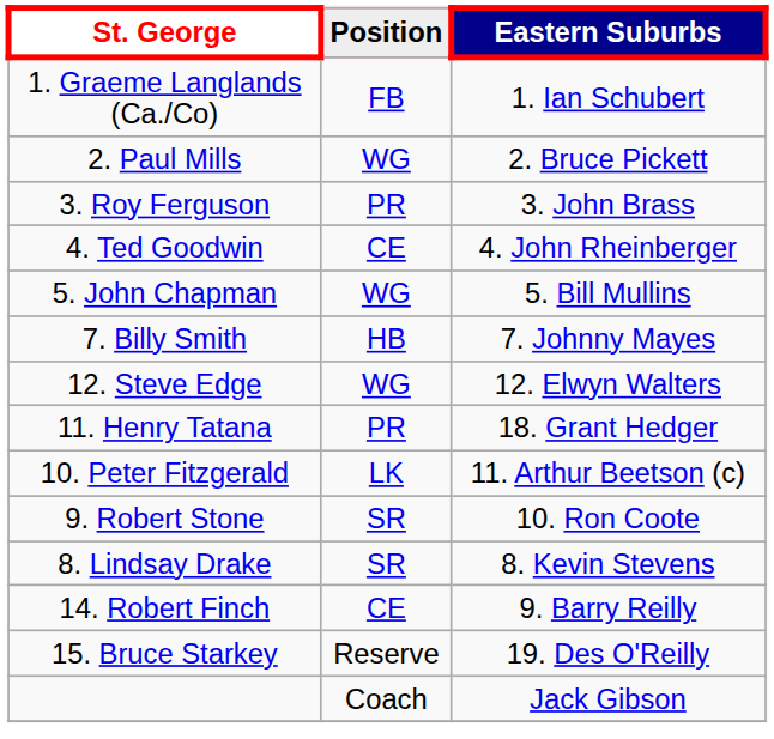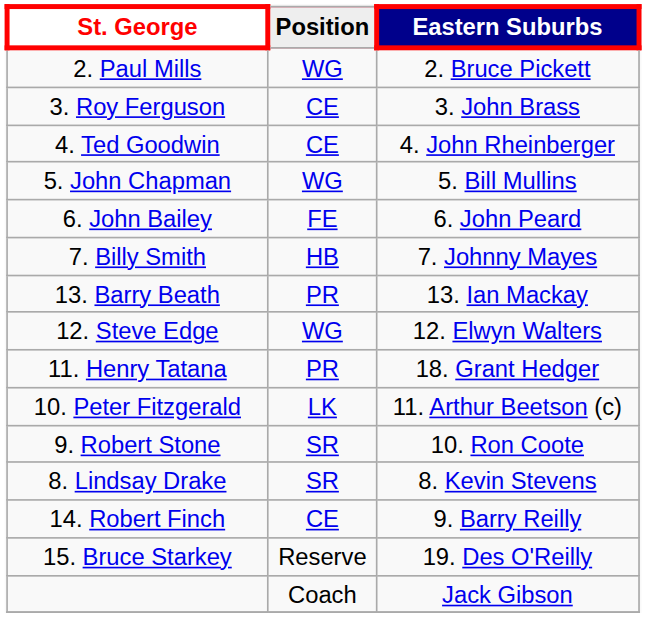- row: 1. Graeme Langlands (Ca./Co) | FB | 1. Ian Schubert
3. Roy Ferguson | Position: PR -> CE
+ row: 6. John Bailey | FE | 6. John Peard
+ row: 13. Barry Beath | PR | 13. Ian Mackay
